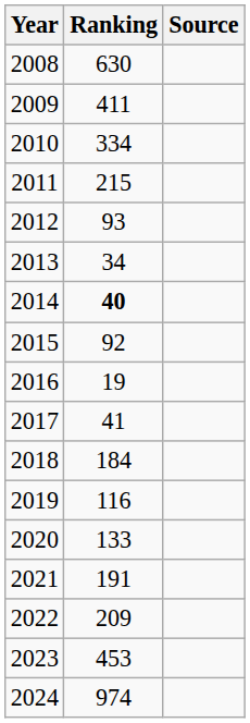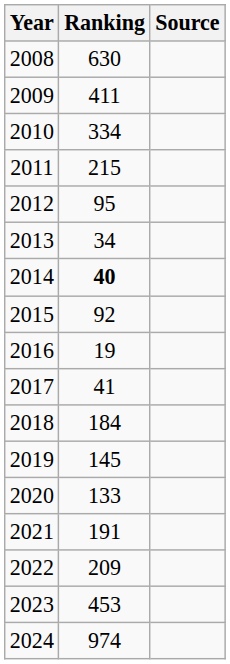2012 | Ranking: 93 -> 95
2019 | Ranking: 116 -> 145
